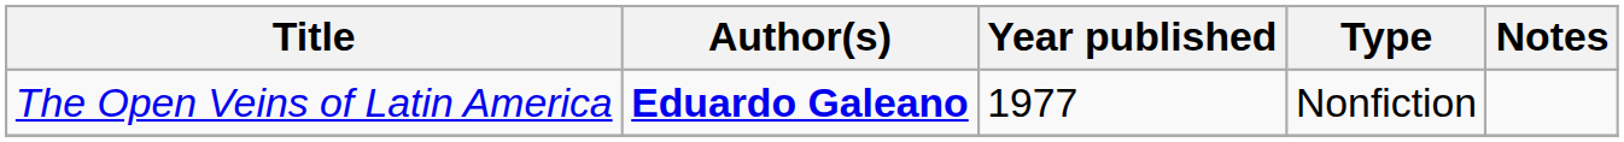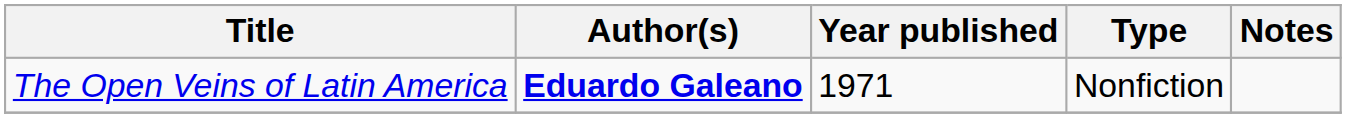The Open Veins of Latin America | Year published: 1977 -> 1971
